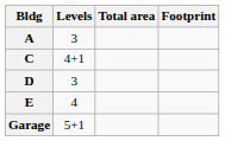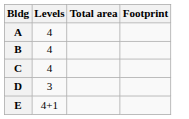A | Levels: 3 -> 4
+ row: B | 4
C | Levels: 4+1 -> 4
E | Levels: 4 -> 4+1
- row: Garage | 5+1
